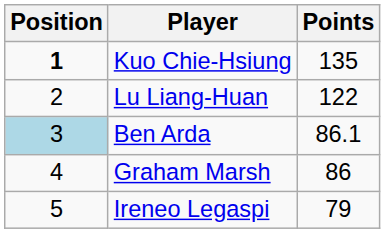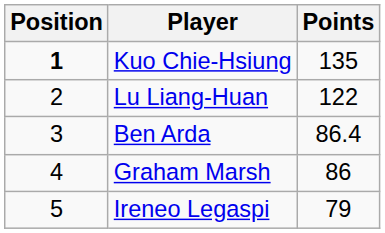Ben Arda | Position: lightblue background -> no background
Ben Arda | Points: 86.1 -> 86.4
